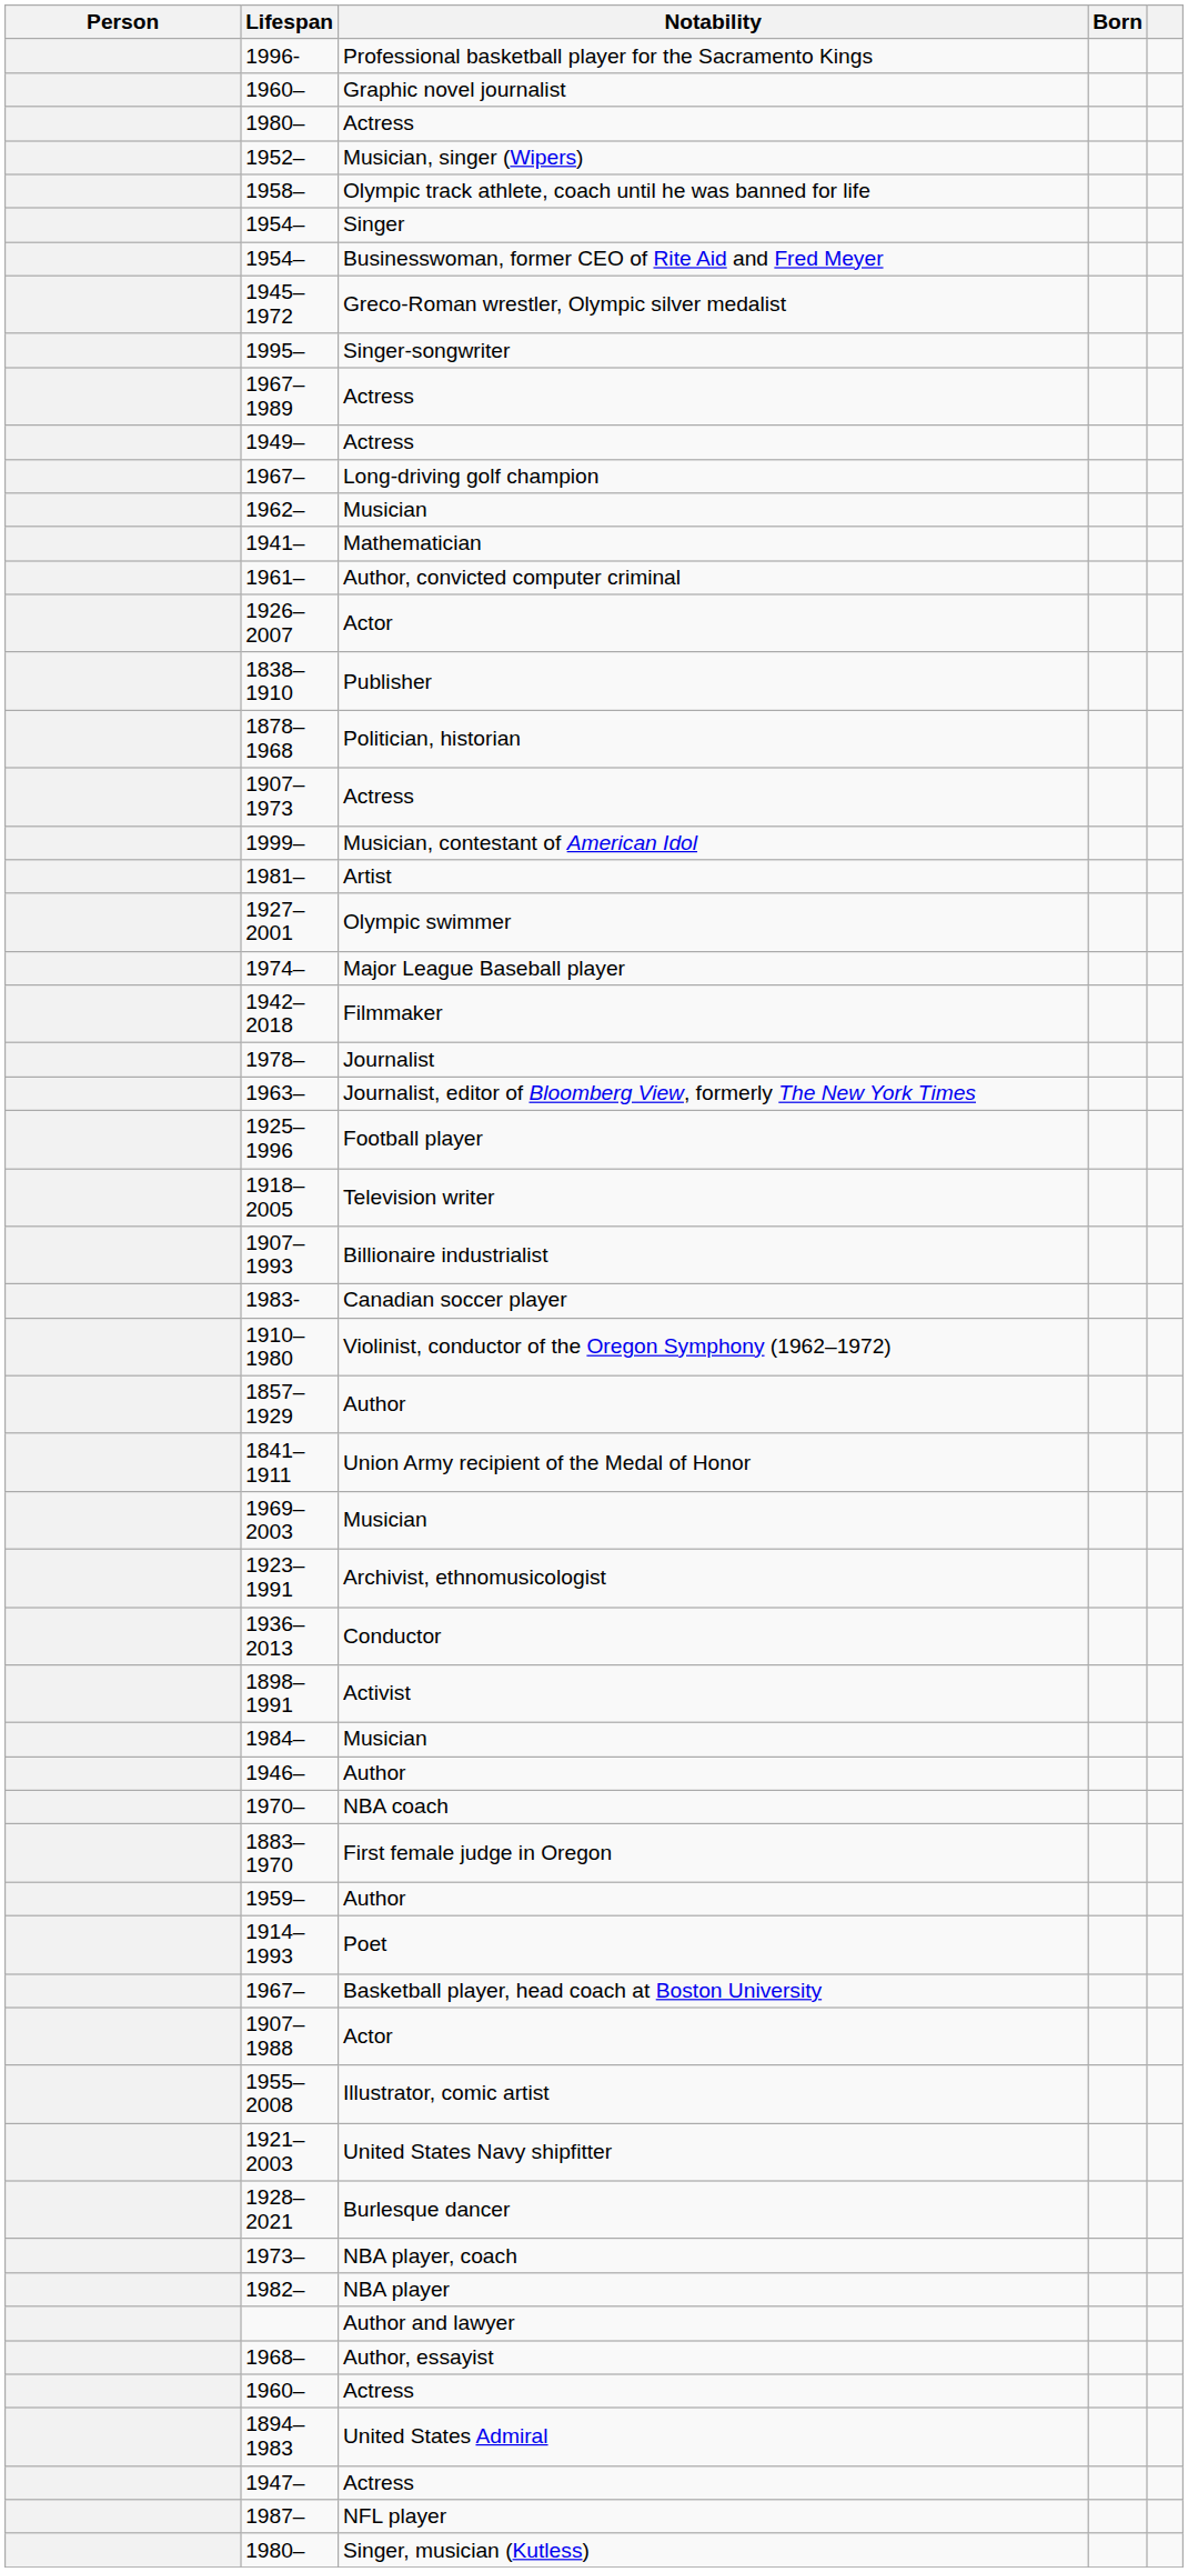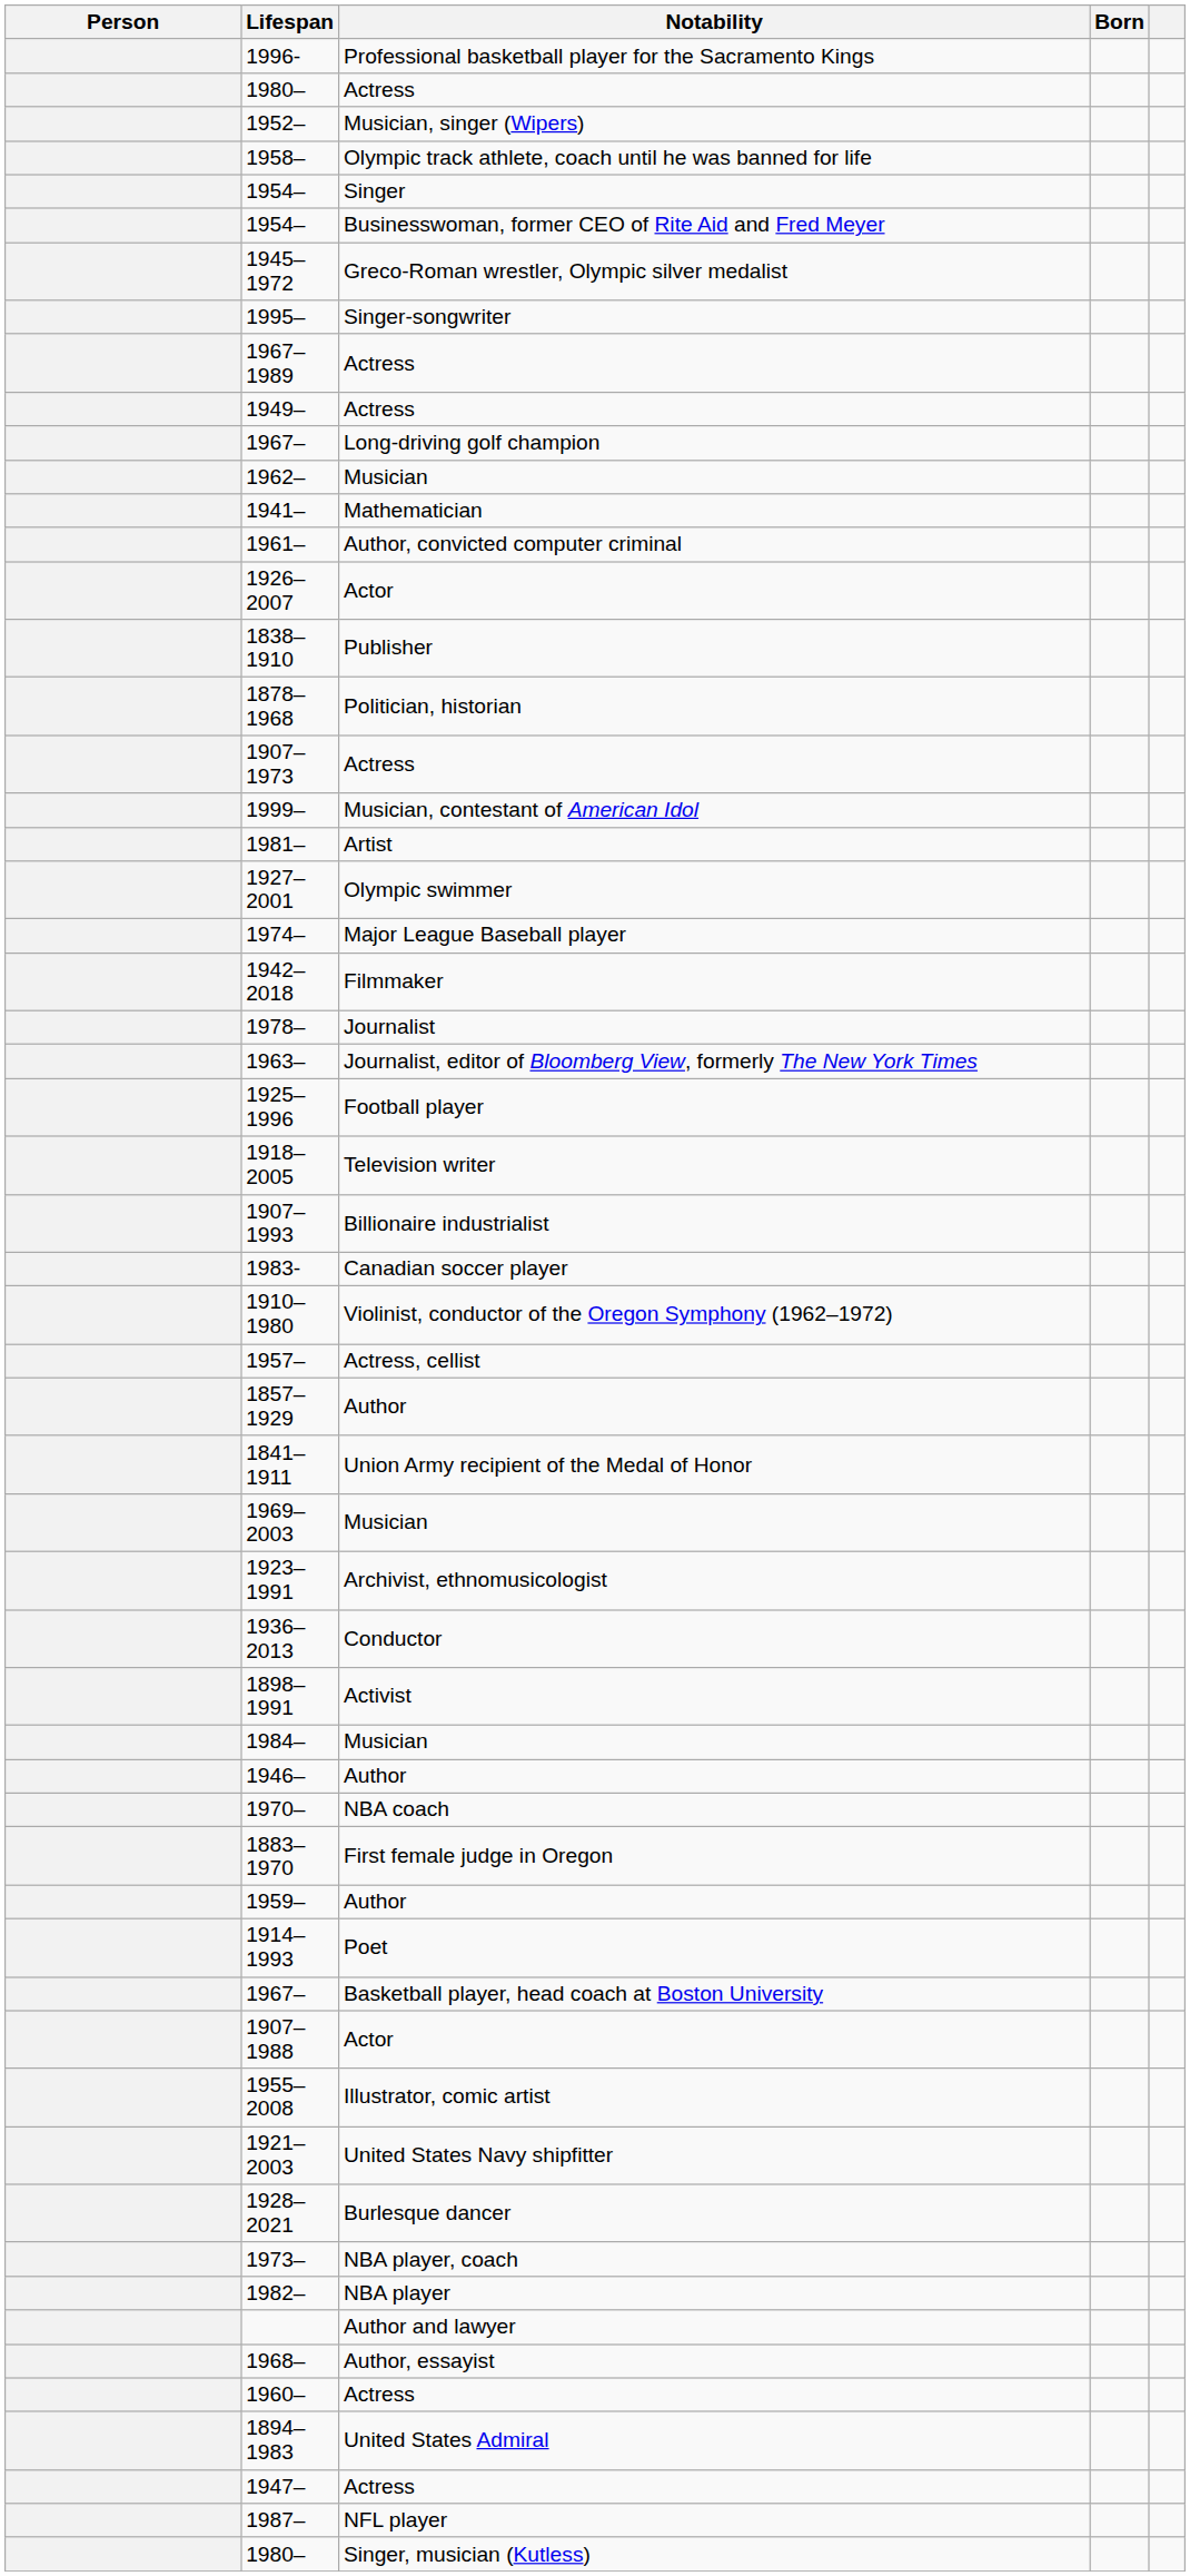- row: 1960– | Graphic novel journalist
+ row: 1957– | Actress, cellist
